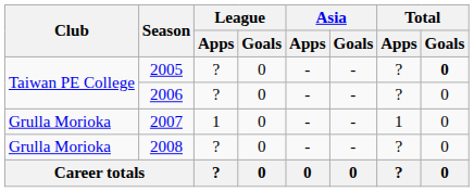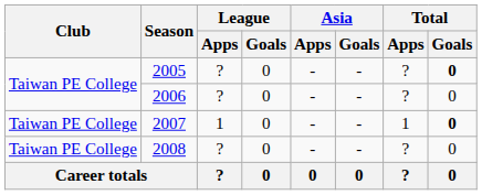2007 | Club: Grulla Morioka -> Taiwan PE College
2007 | Total / Goals: normal -> bold
2008 | Club: Grulla Morioka -> Taiwan PE College
